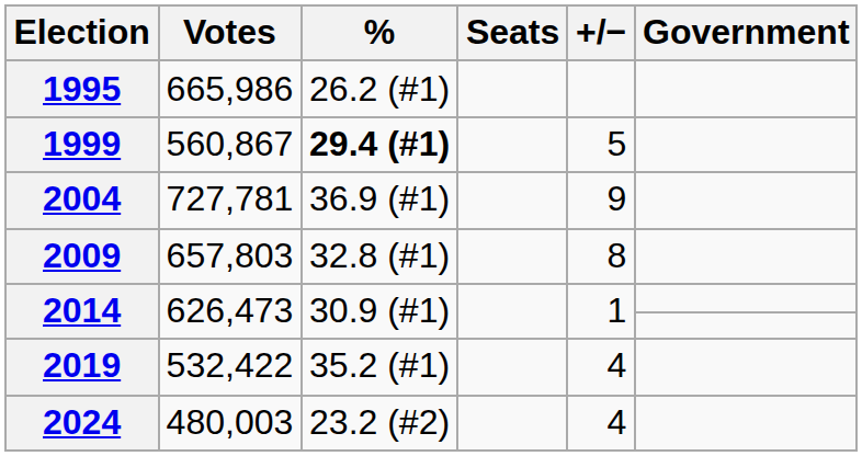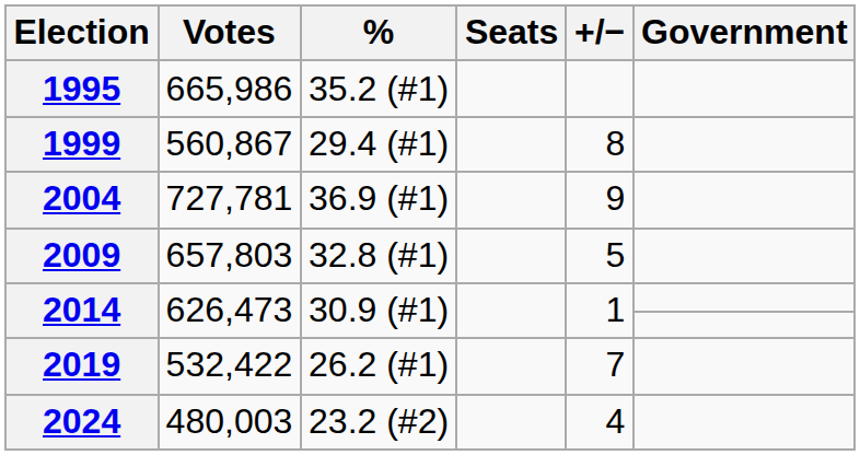1995 | %: 26.2 (#1) -> 35.2 (#1)
1999 | %: bold -> normal
1999 | +/−: 5 -> 8
2009 | +/−: 8 -> 5
2019 | %: 35.2 (#1) -> 26.2 (#1)
2019 | +/−: 4 -> 7
